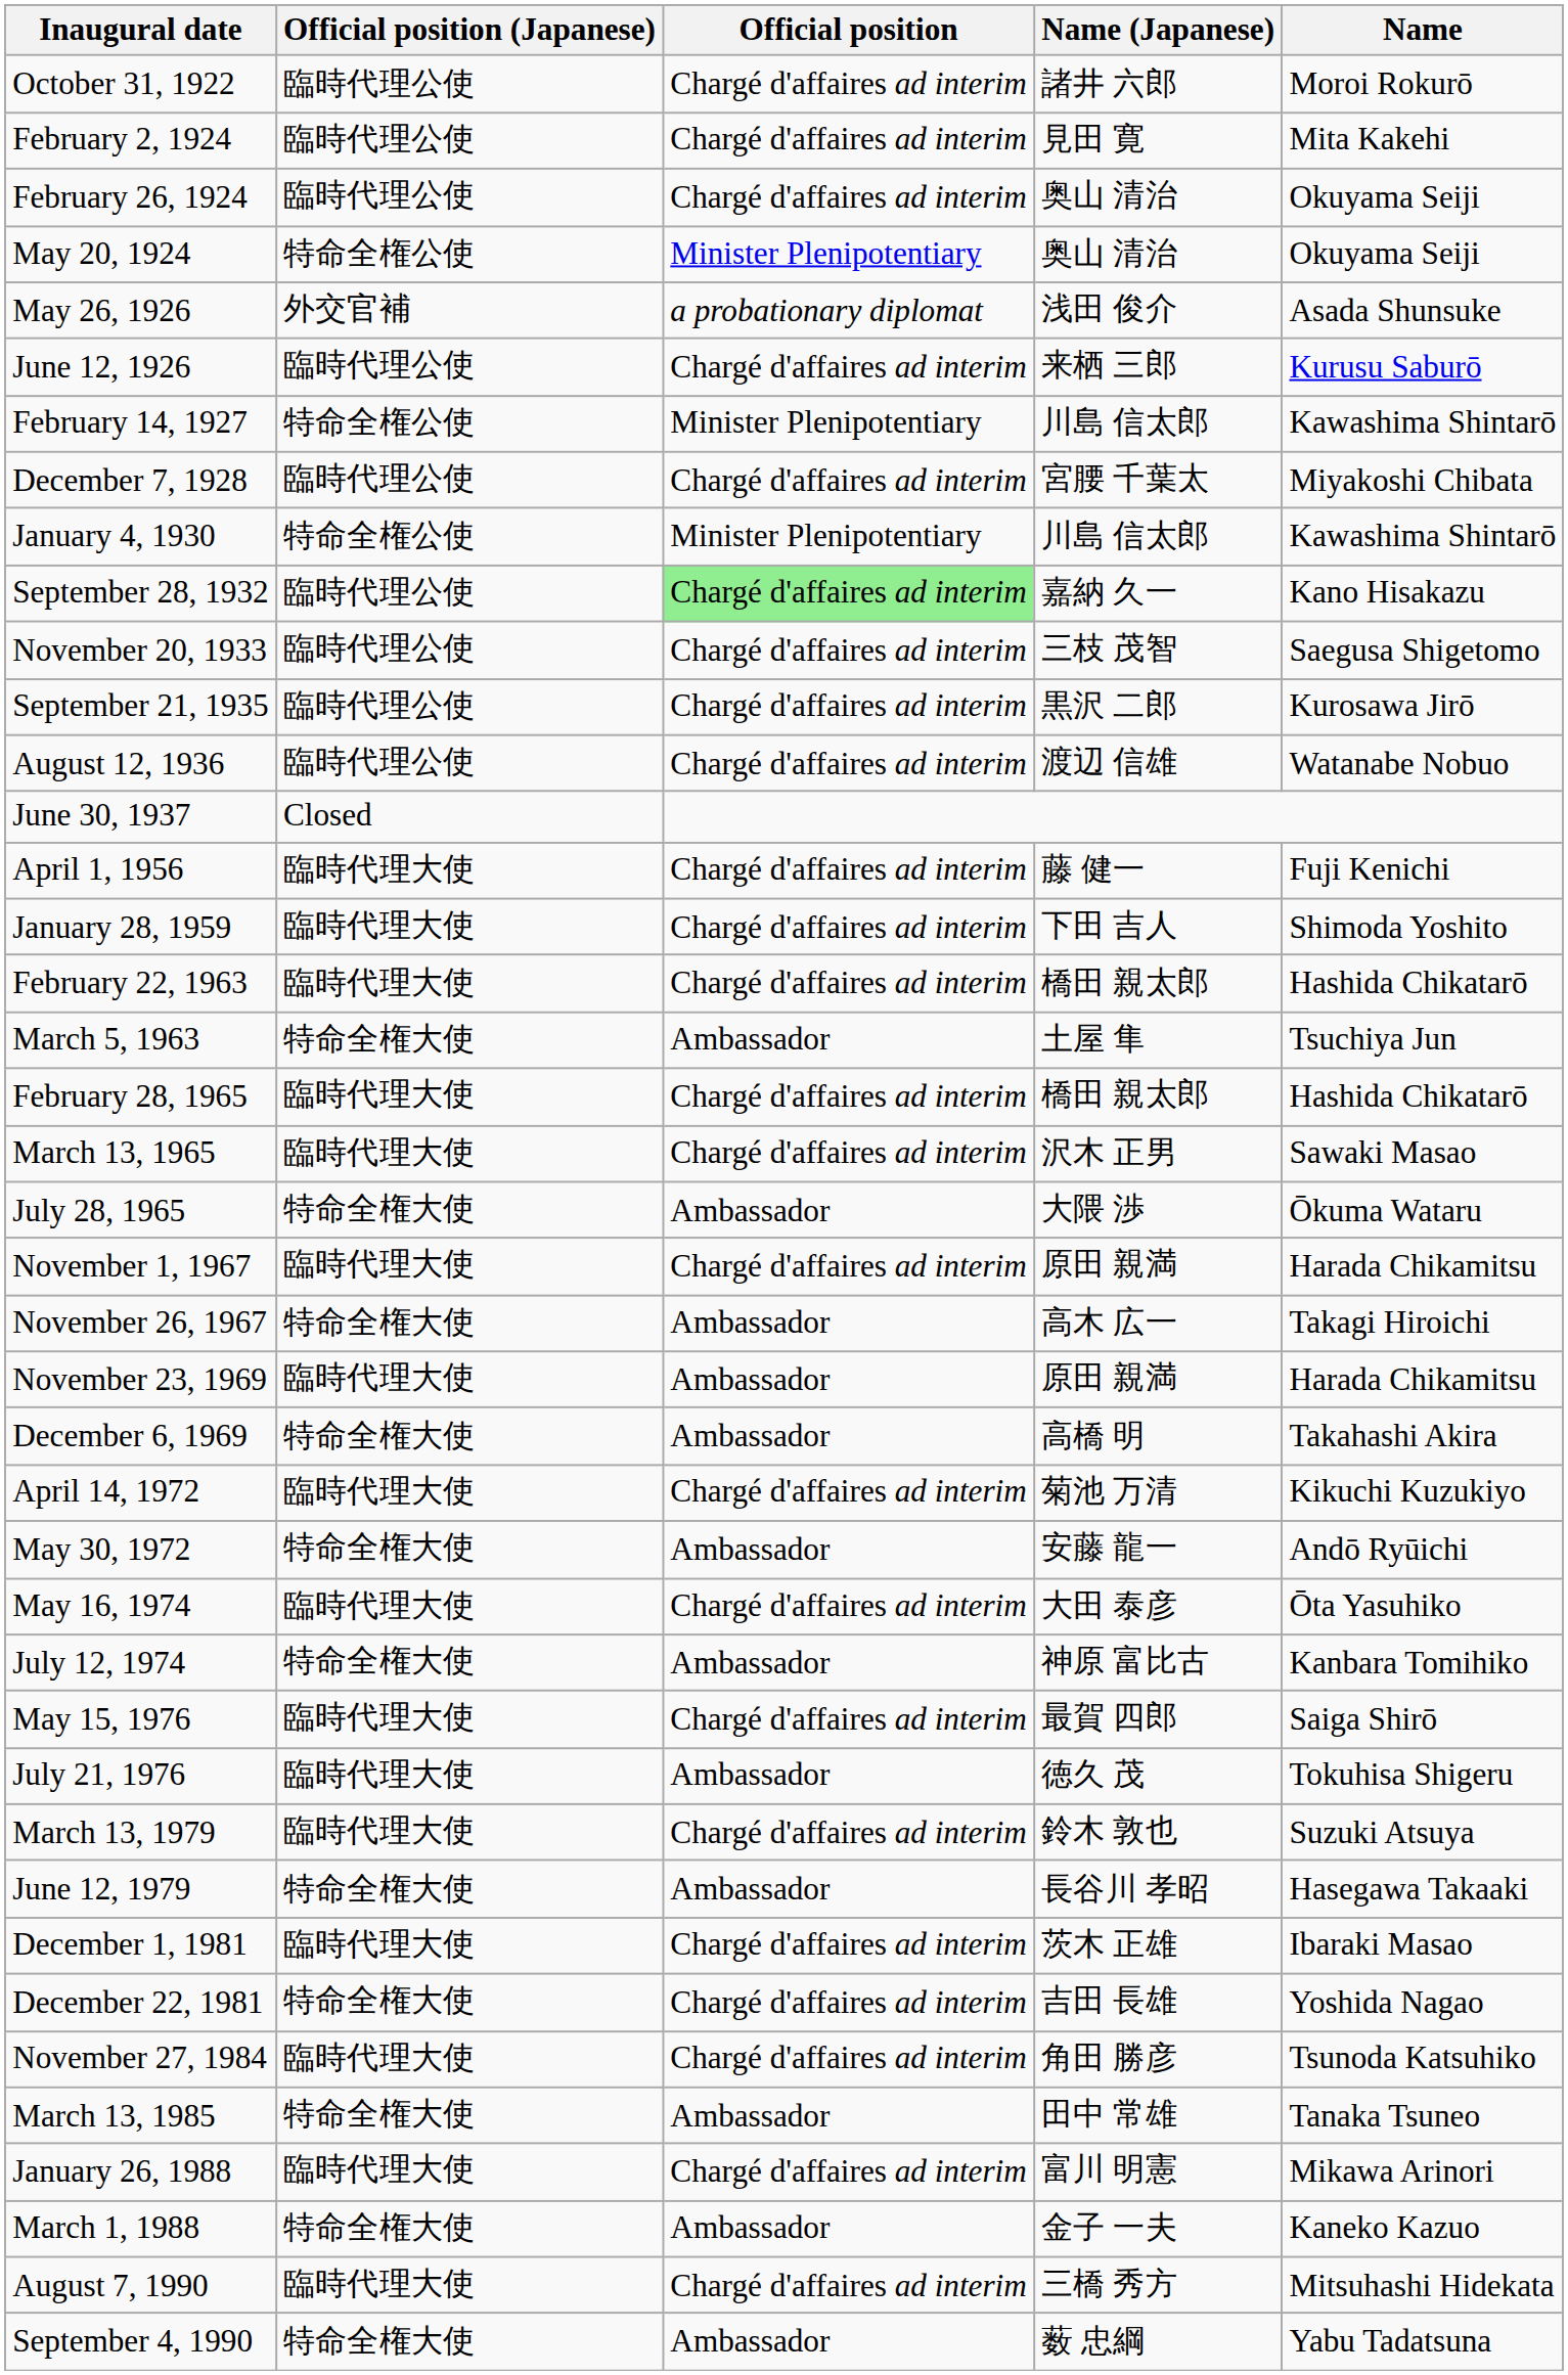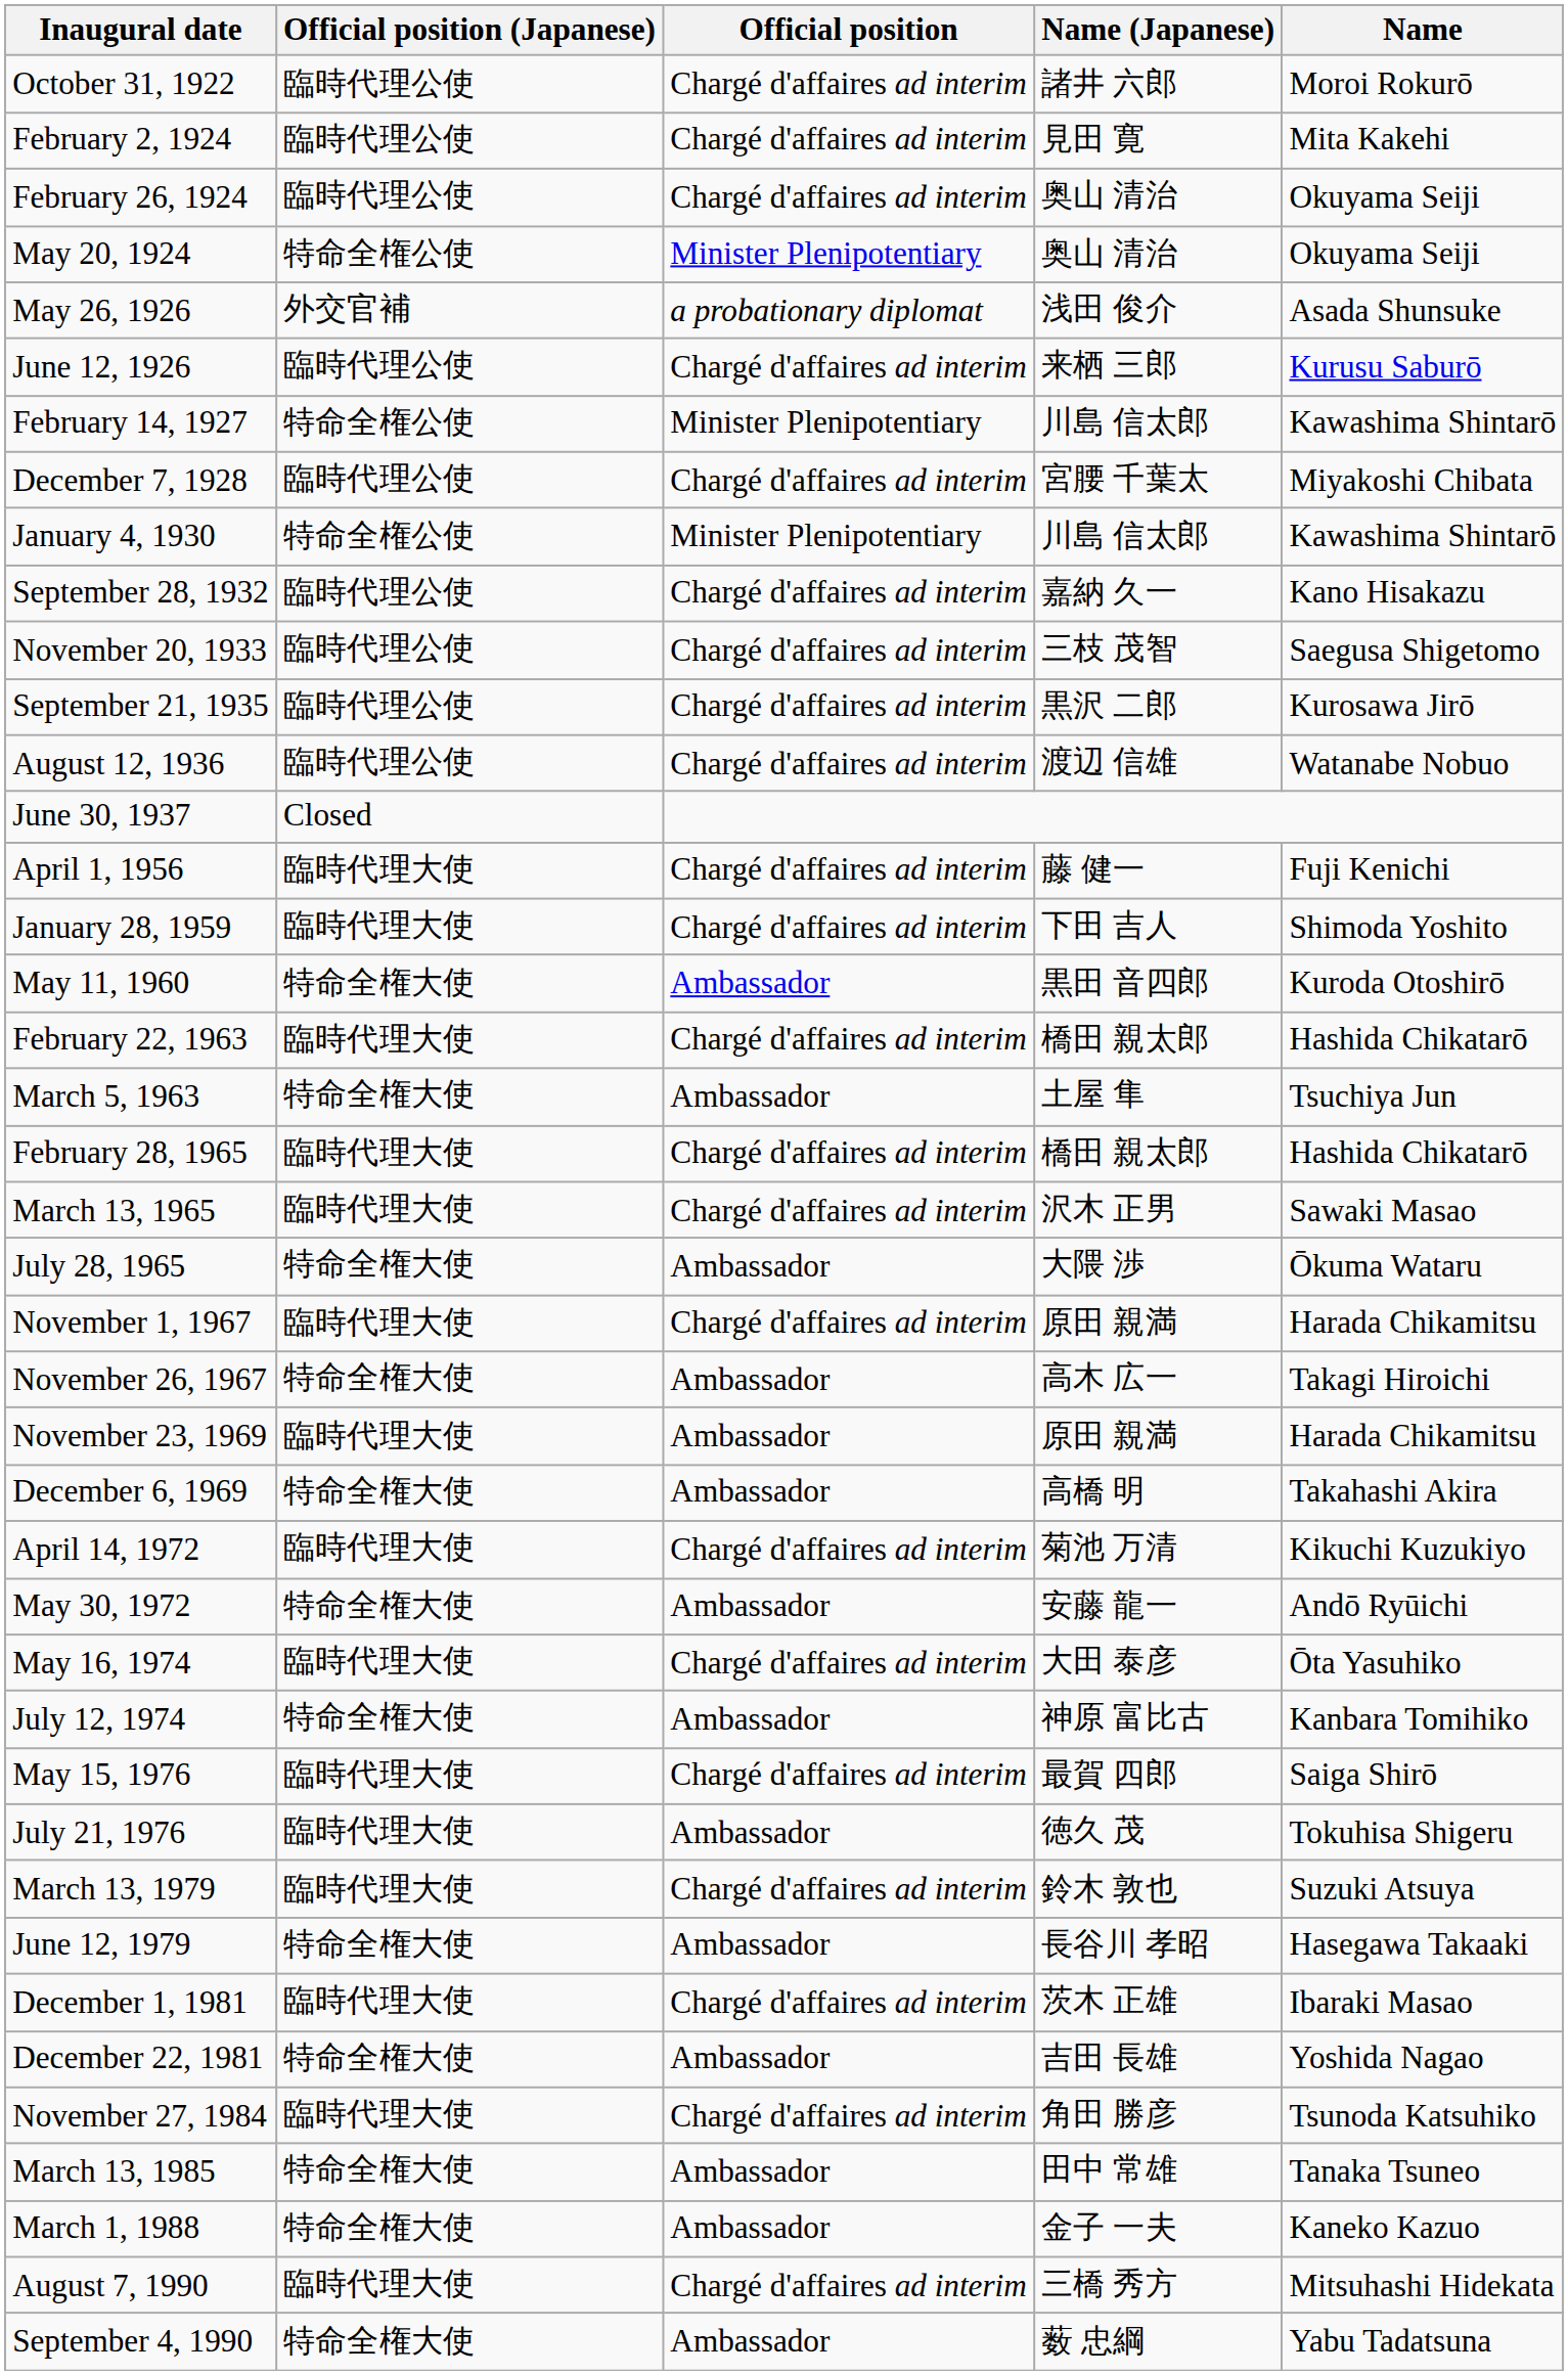September 28, 1932 | Official position: lightgreen background -> no background
+ row: May 11, 1960 | 特命全権大使 | Ambassador | 黒田 音四郎 | Kuroda Otoshirō
December 22, 1981 | Official position: Chargé d'affaires ad interim -> Ambassador
- row: January 26, 1988 | 臨時代理大使 | Chargé d'affaires ad interim | 富川 明憲 | Mikawa Arinori
